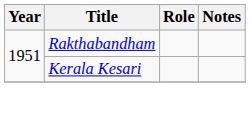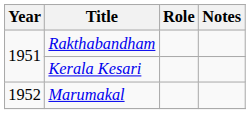+ row: 1952 | Marumakal
